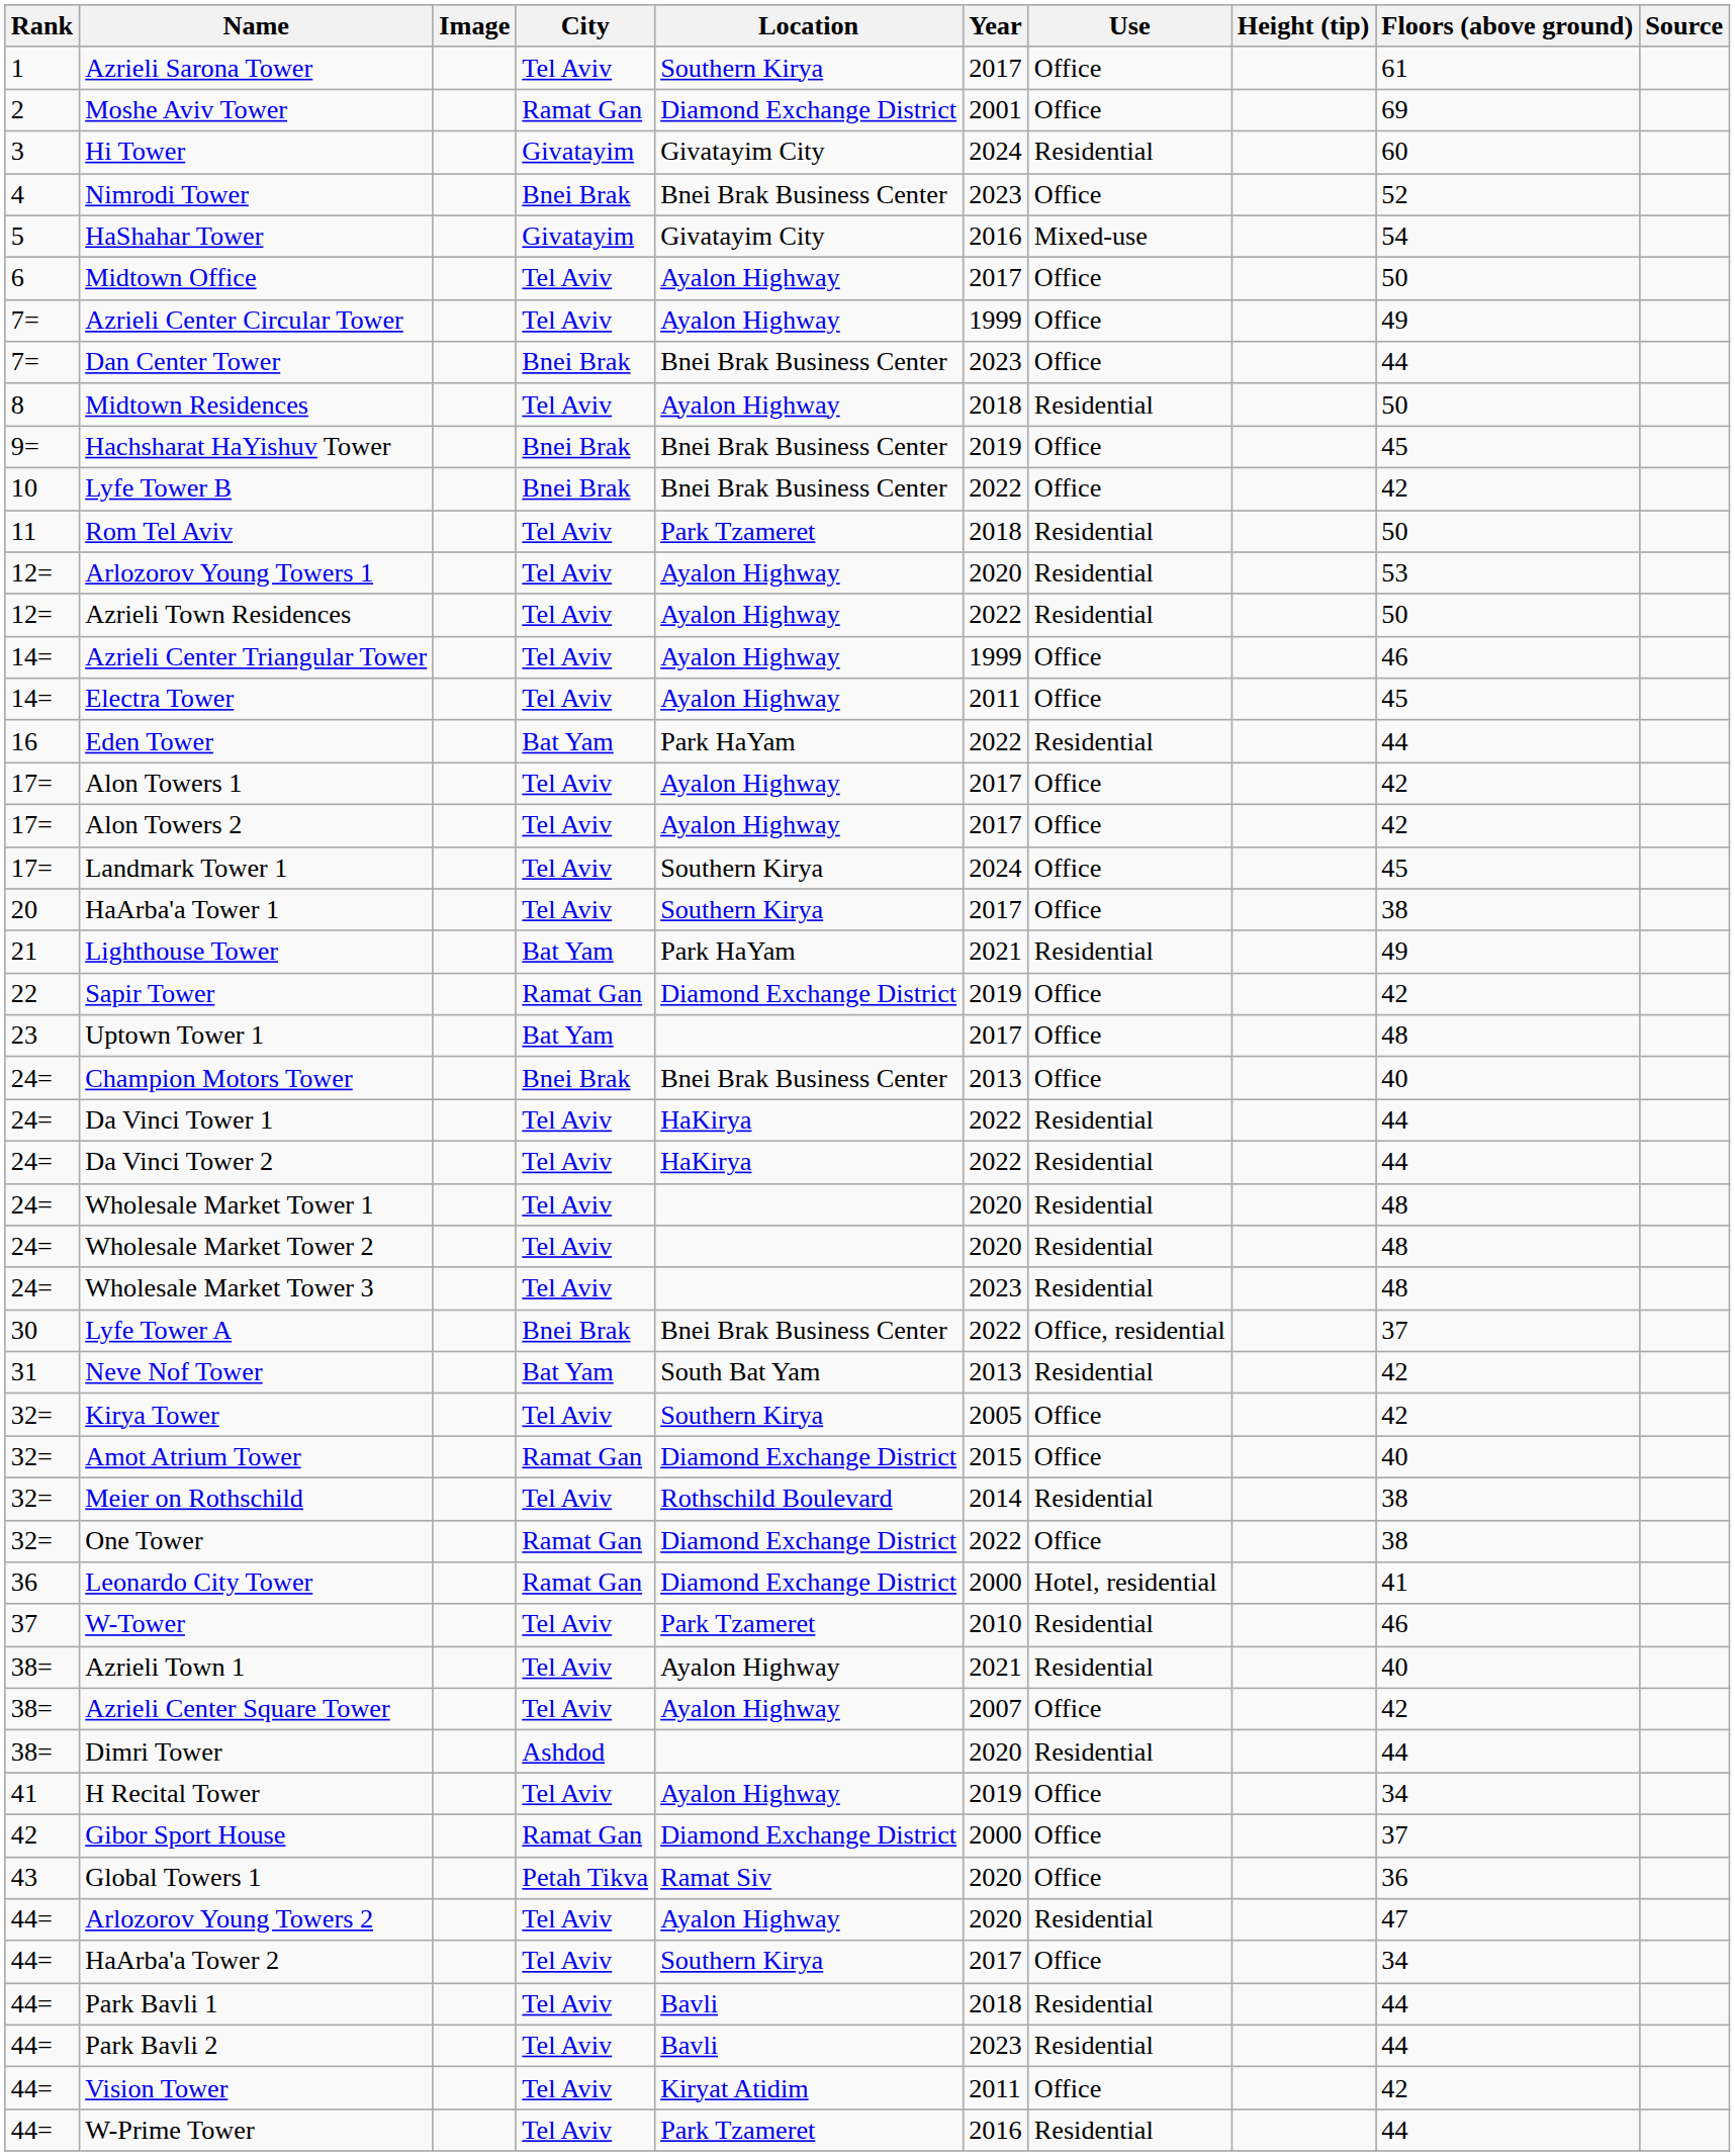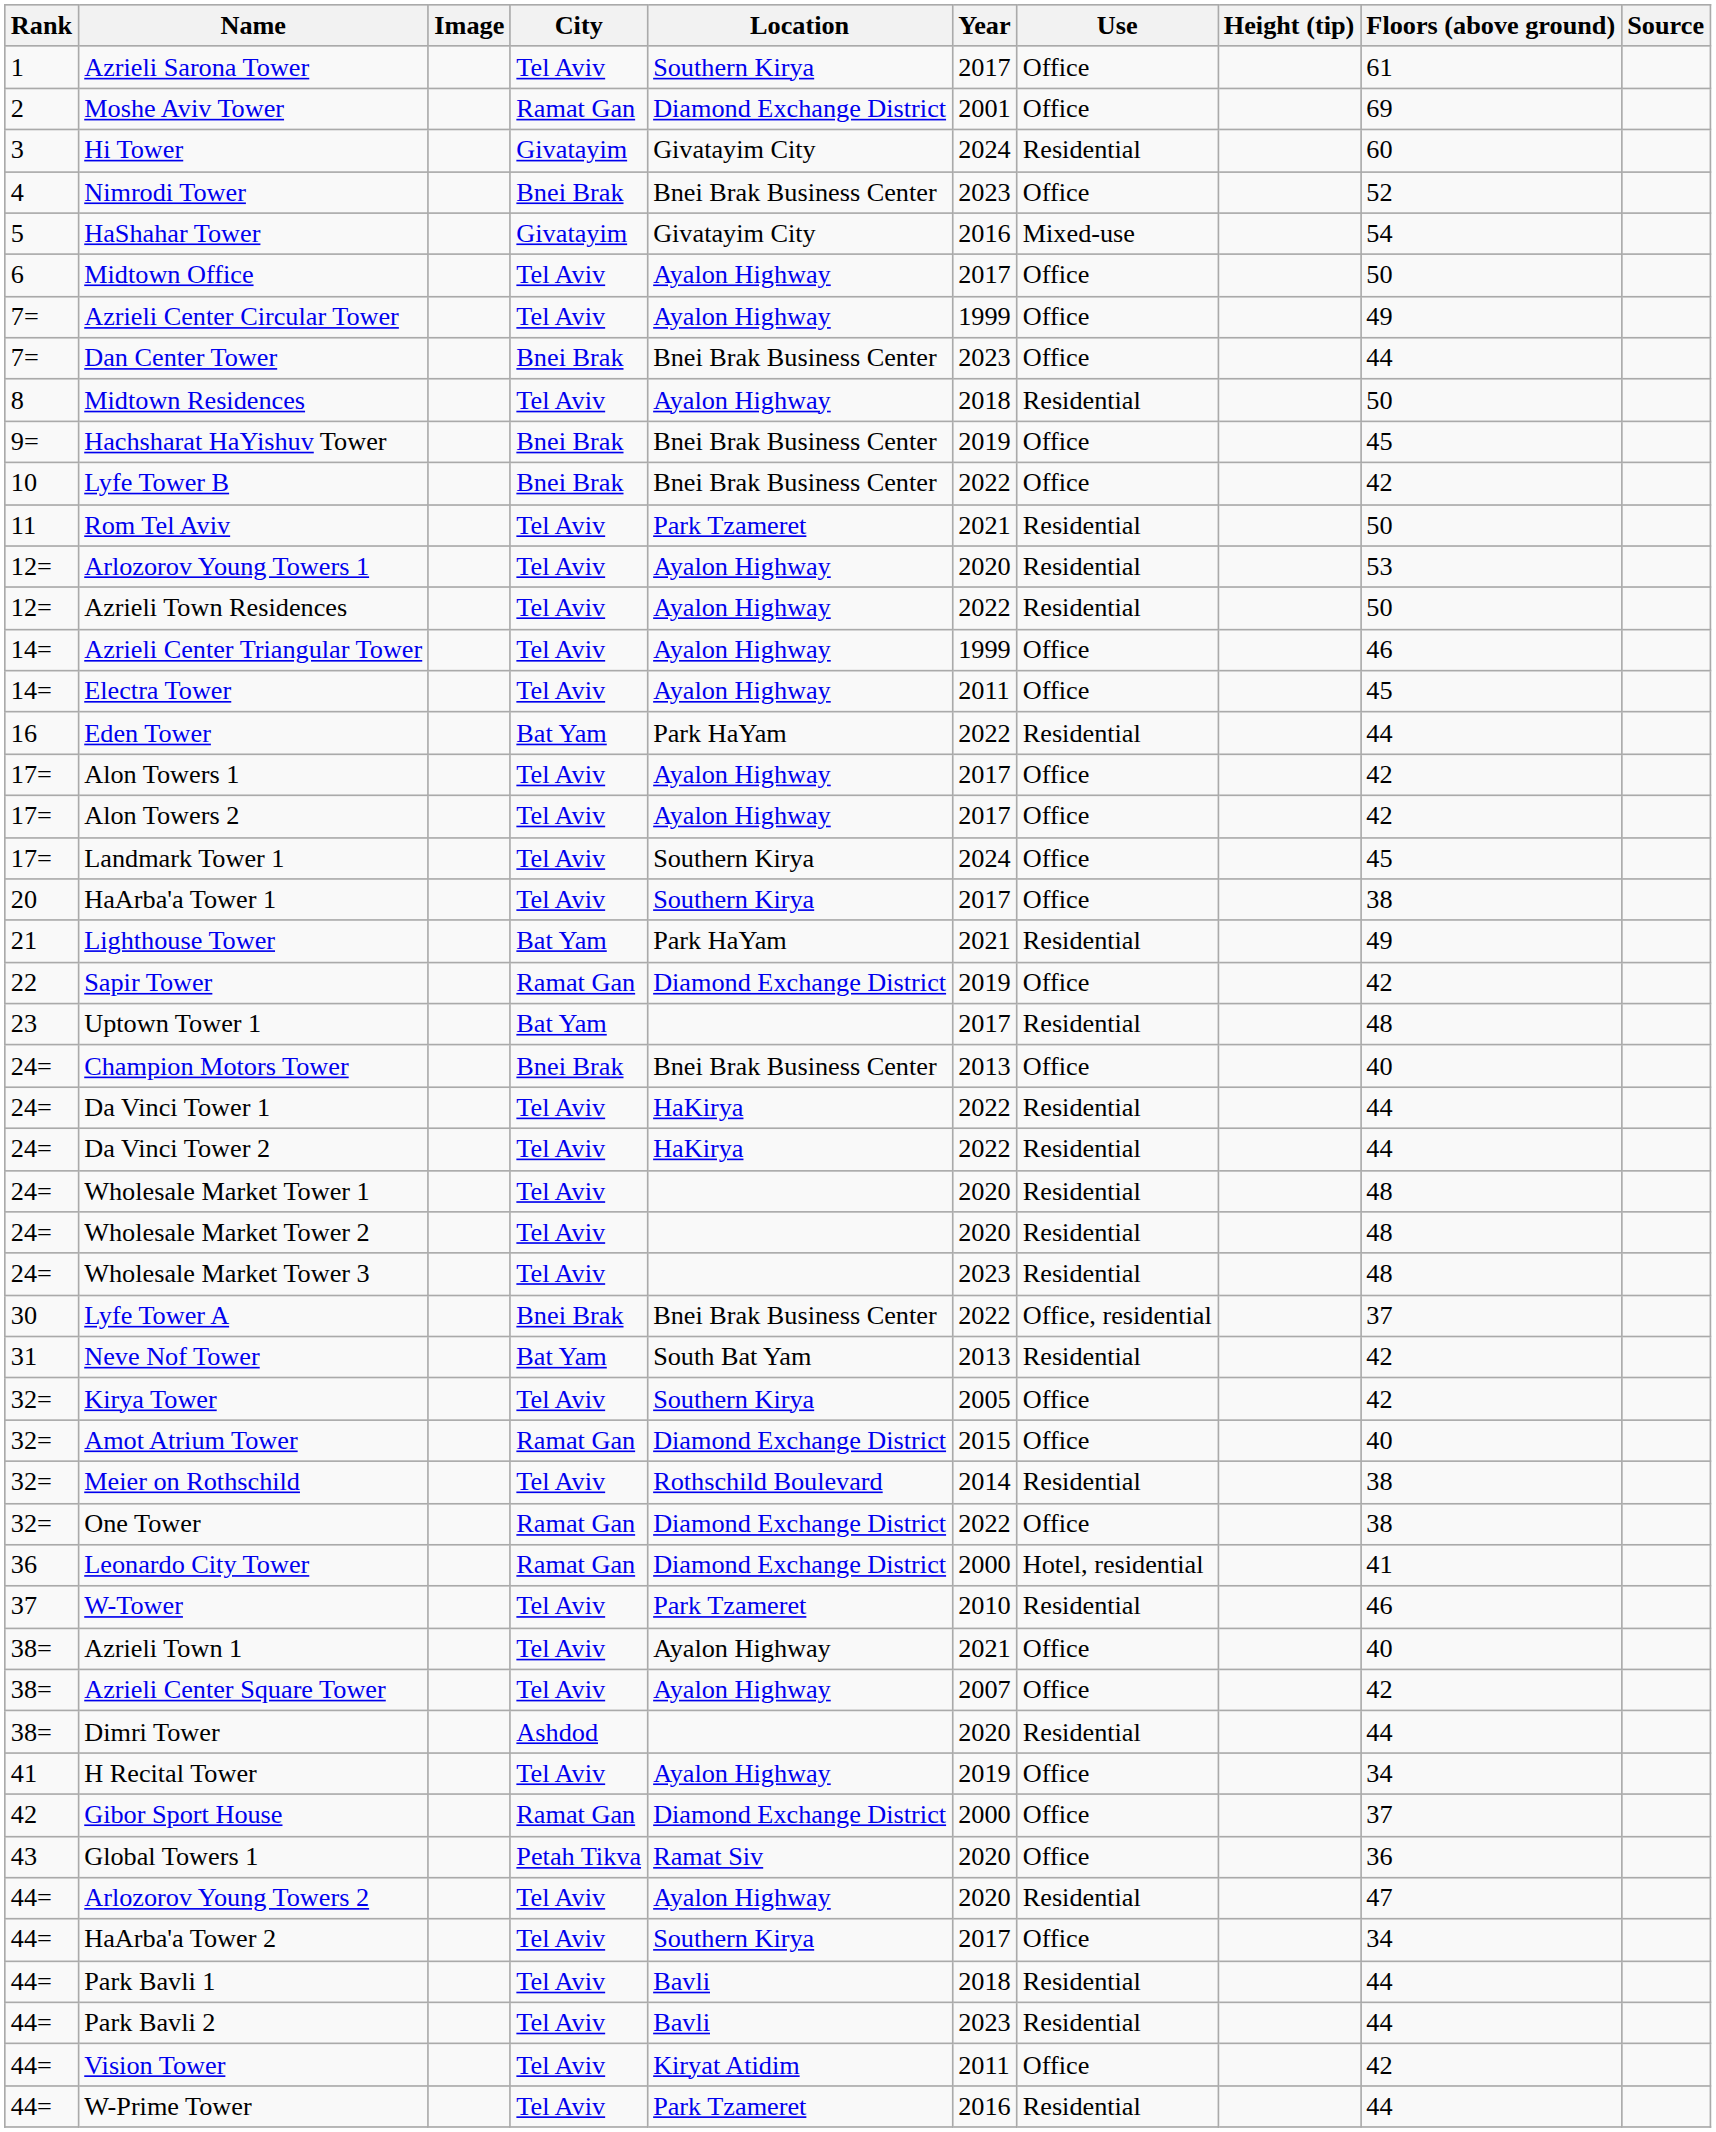Rom Tel Aviv | Year: 2018 -> 2021
Uptown Tower 1 | Use: Office -> Residential
Azrieli Town 1 | Use: Residential -> Office
